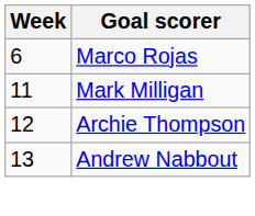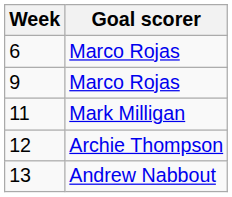+ row: 9 | Marco Rojas
